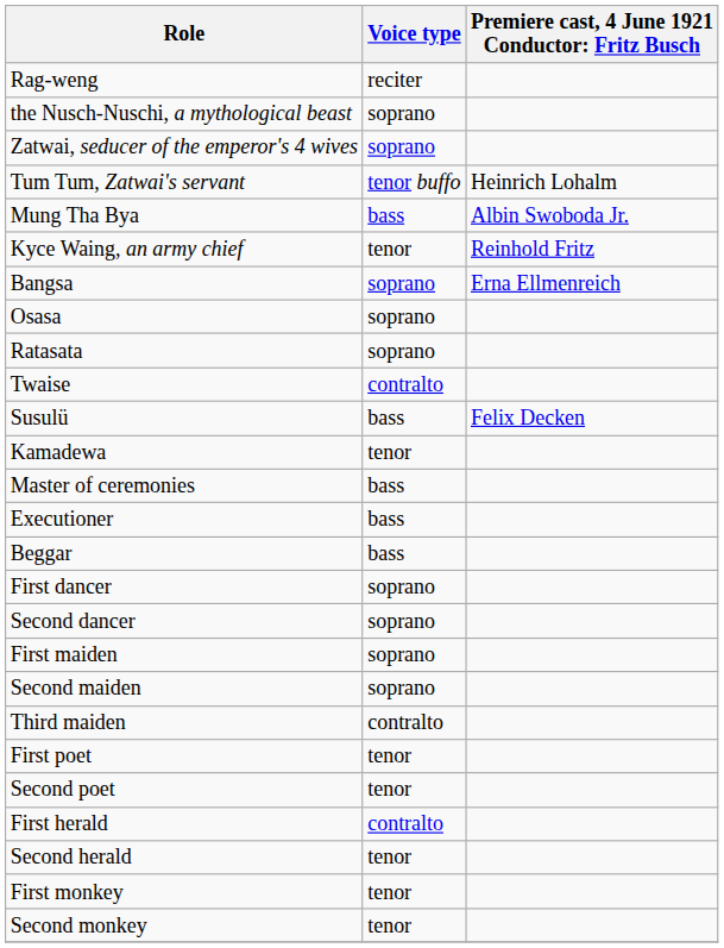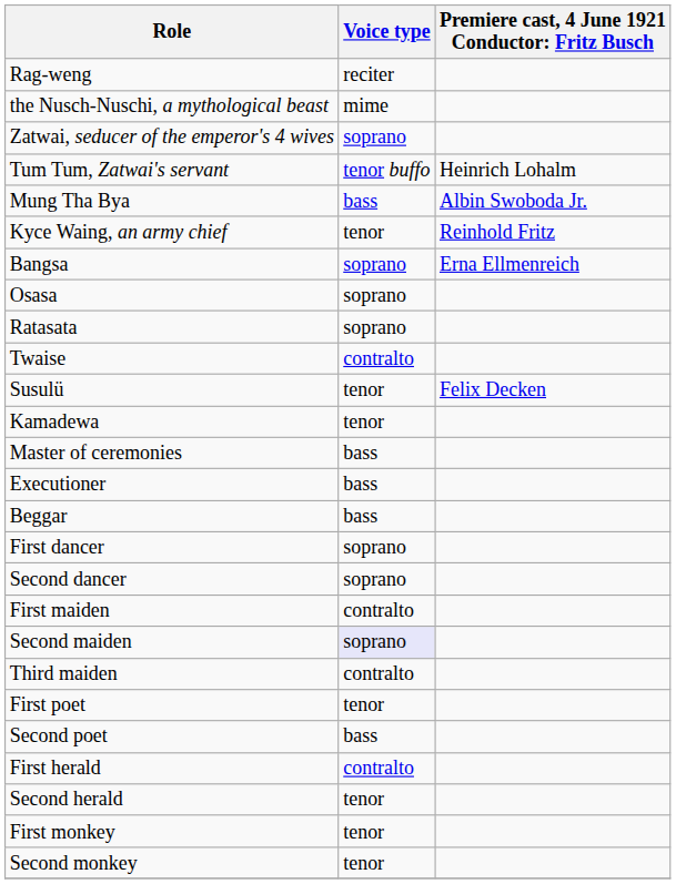the Nusch-Nuschi, a mythological beast | Voice type: soprano -> mime
Susulü | Voice type: bass -> tenor
First maiden | Voice type: soprano -> contralto
Second maiden | Voice type: no background -> lavender background
Second poet | Voice type: tenor -> bass
